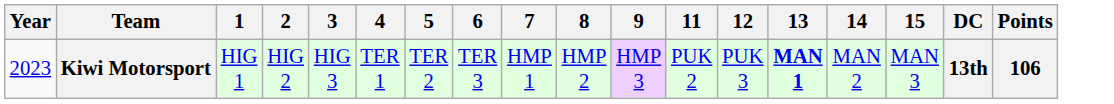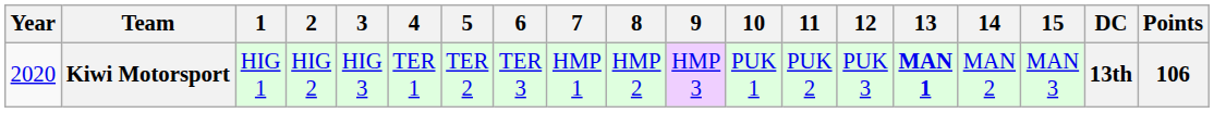+ column: 10 | PUK 1
Kiwi Motorsport | Year: 2023 -> 2020
